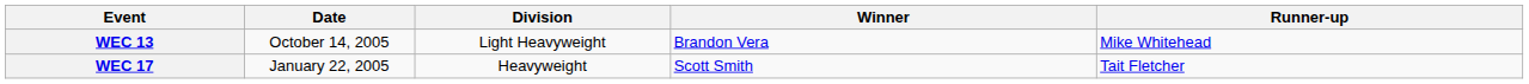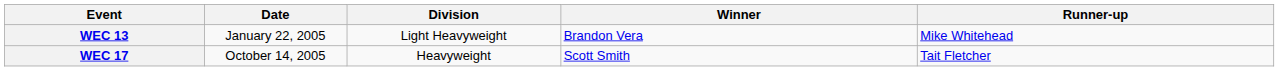WEC 13 | Date: October 14, 2005 -> January 22, 2005
WEC 17 | Date: January 22, 2005 -> October 14, 2005
